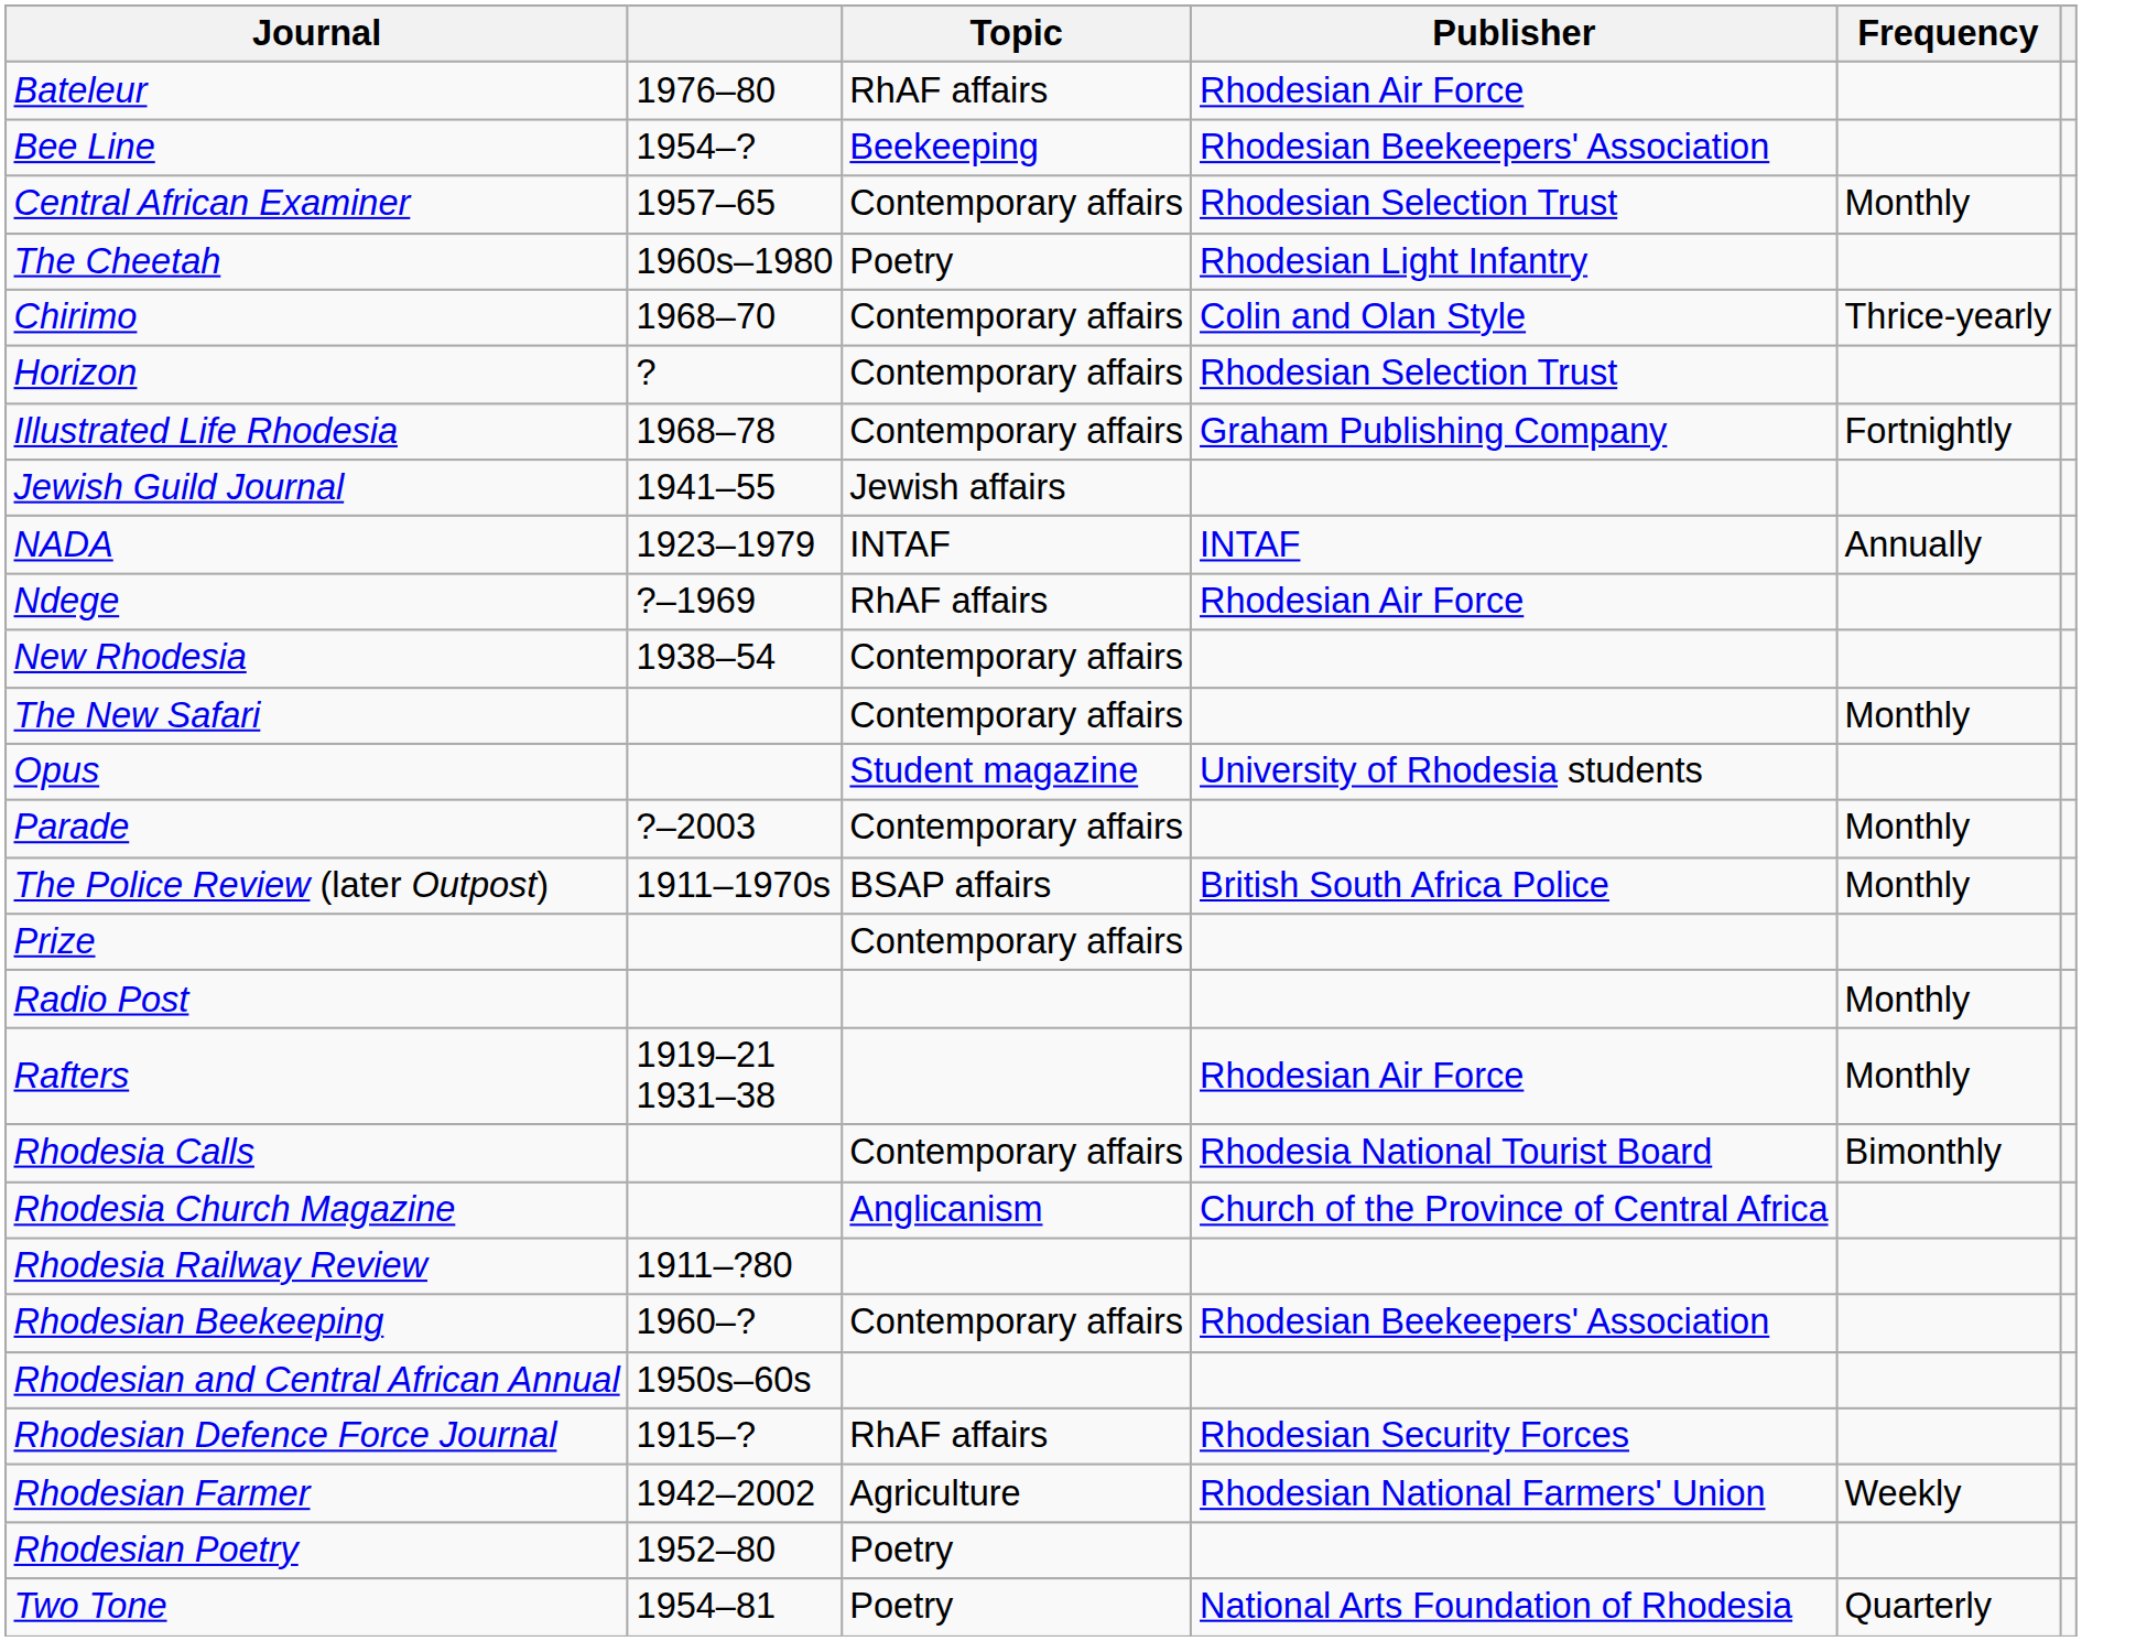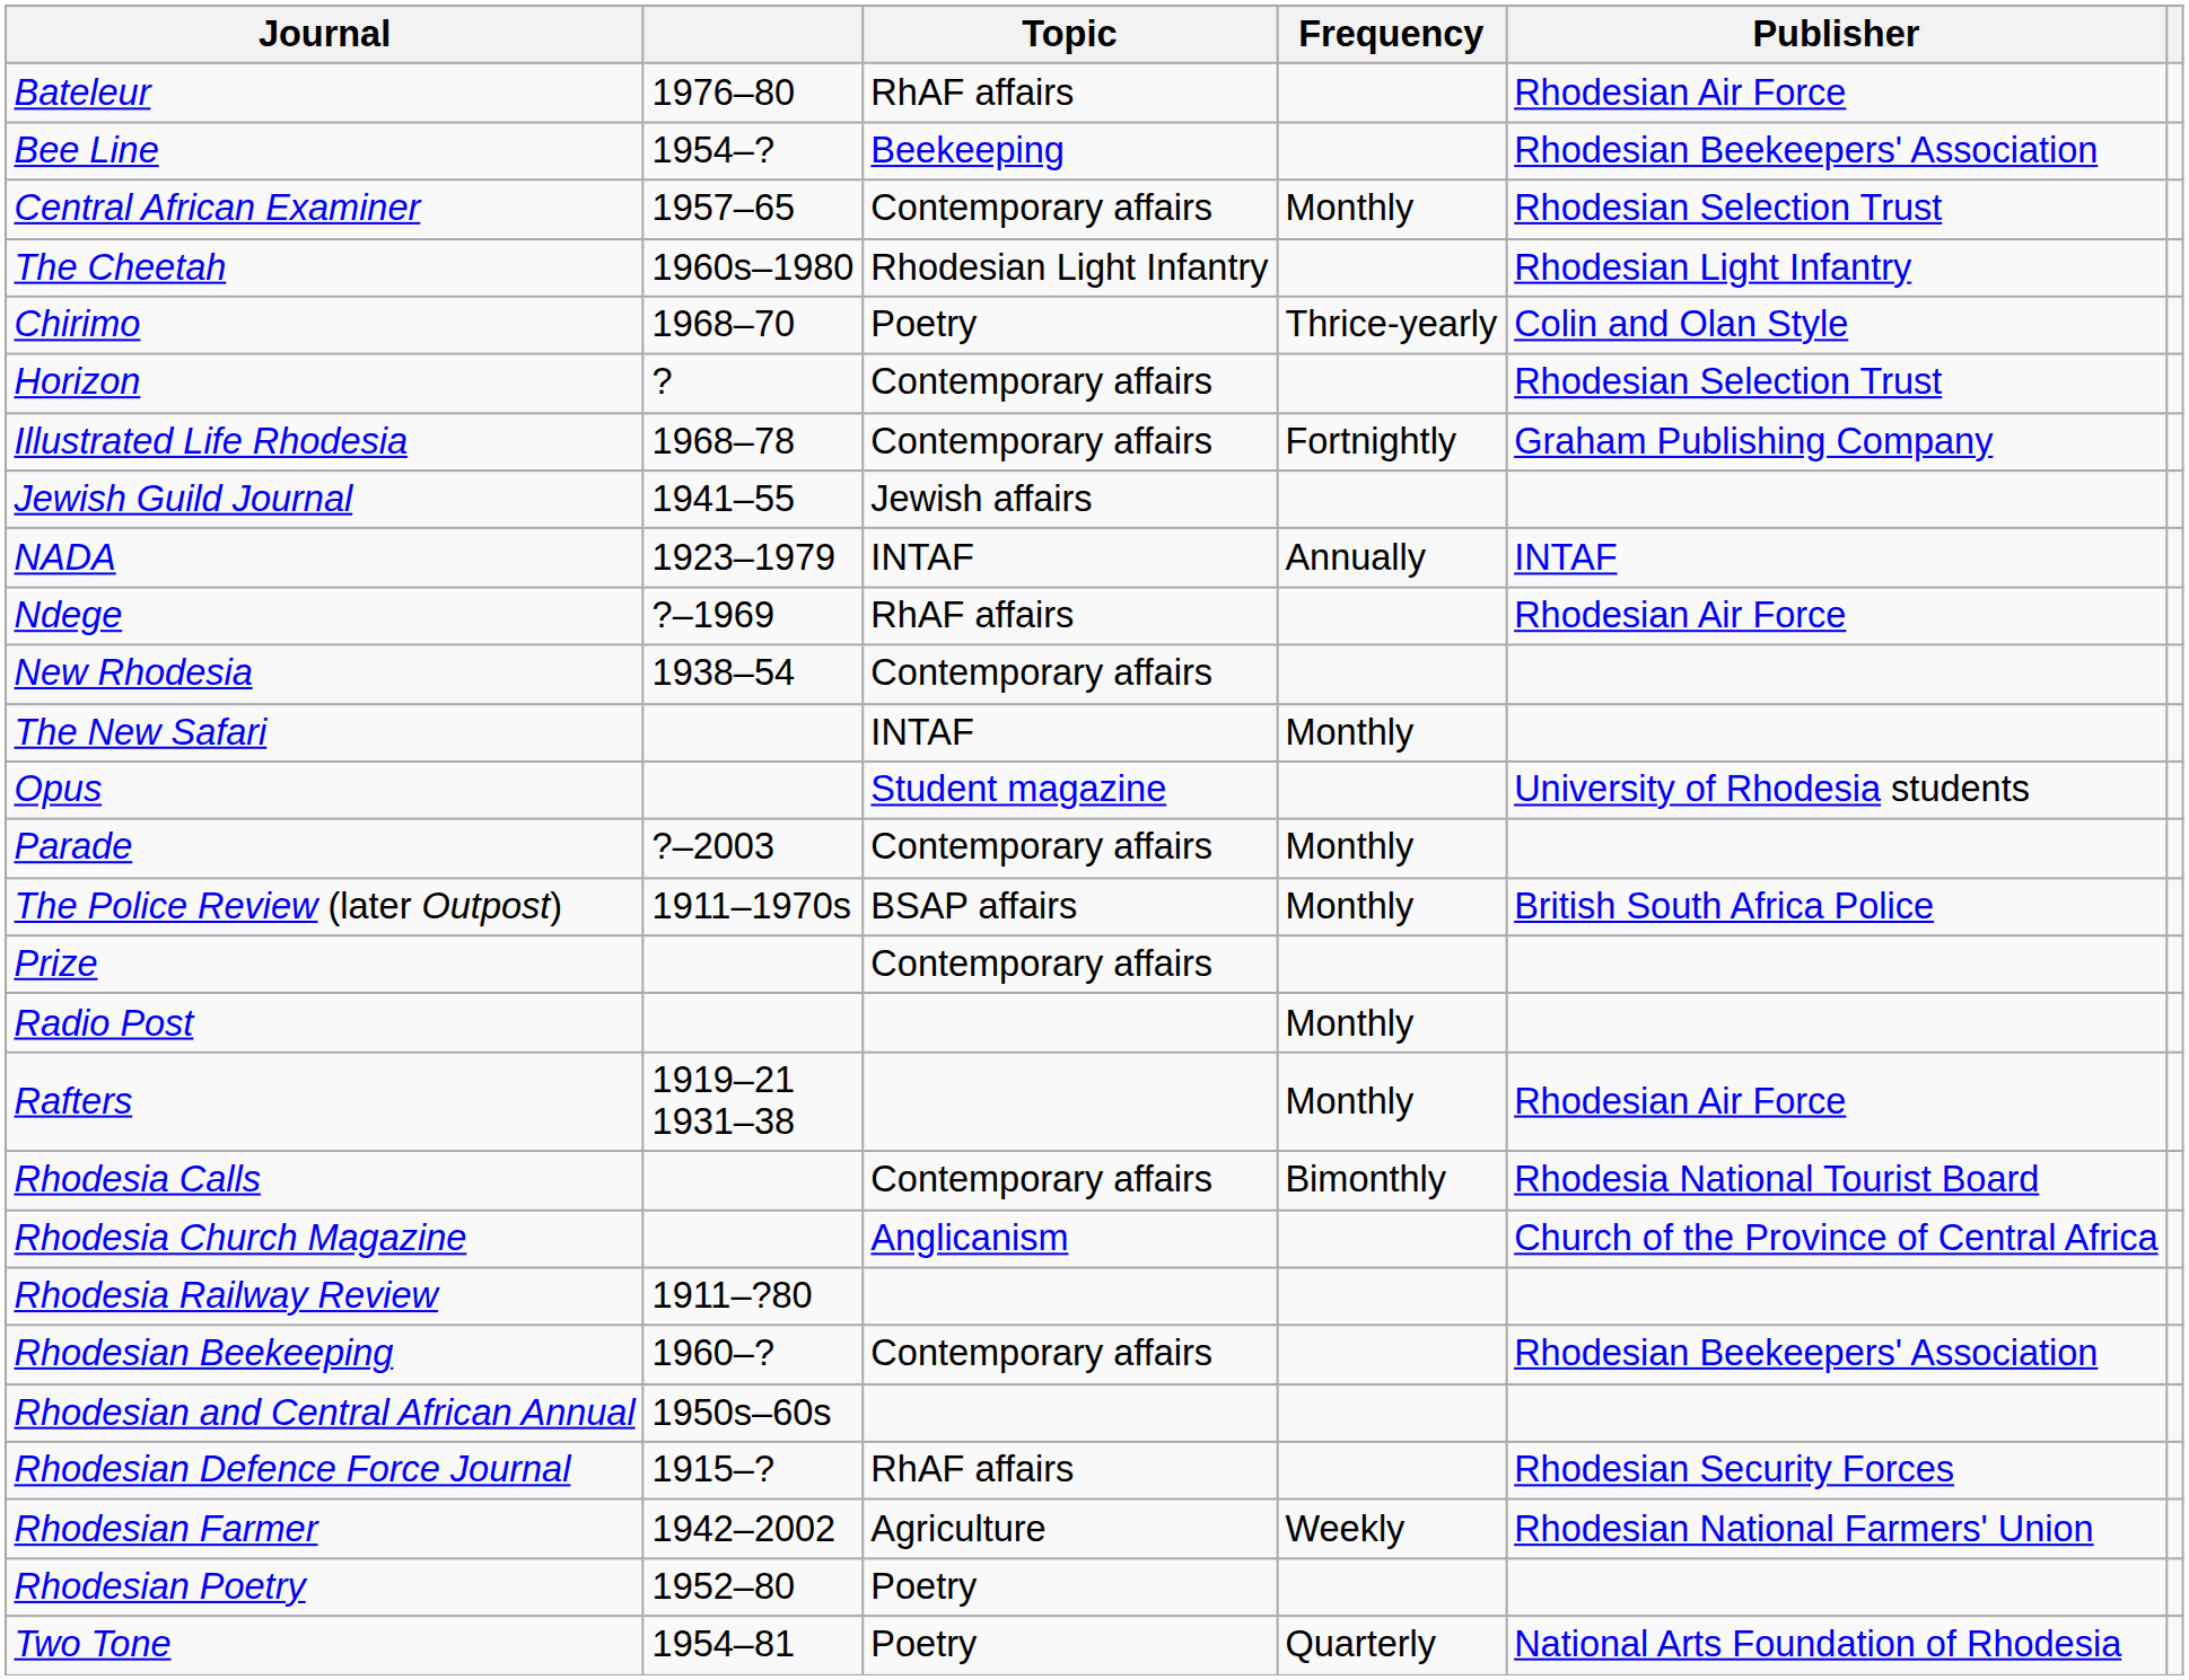columns swapped: Publisher <-> Frequency
The Cheetah | Topic: Poetry -> Rhodesian Light Infantry
Chirimo | Topic: Contemporary affairs -> Poetry
The New Safari | Topic: Contemporary affairs -> INTAF
